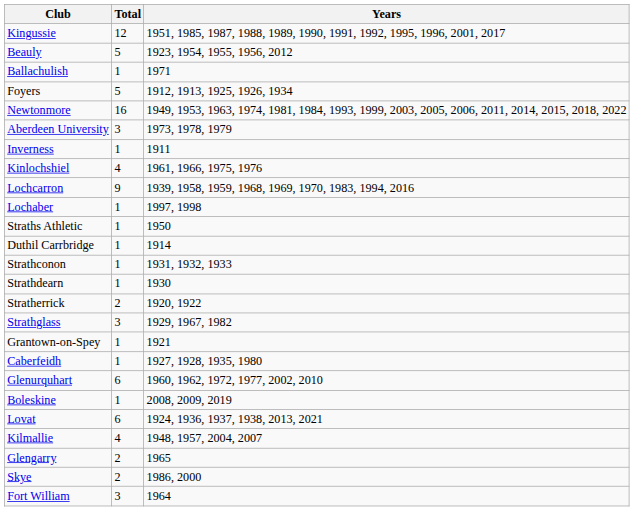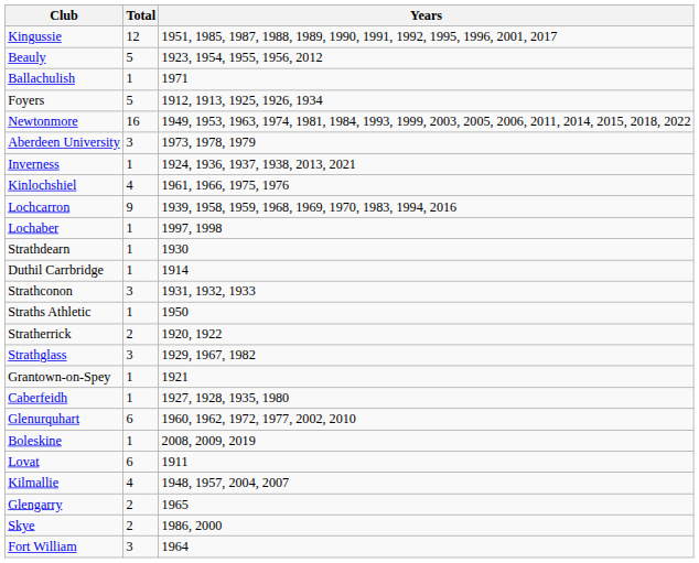Inverness | Years: 1911 -> 1924, 1936, 1937, 1938, 2013, 2021
rows swapped: Strathdearn <-> Straths Athletic
Strathconon | Total: 1 -> 3
Lovat | Years: 1924, 1936, 1937, 1938, 2013, 2021 -> 1911
